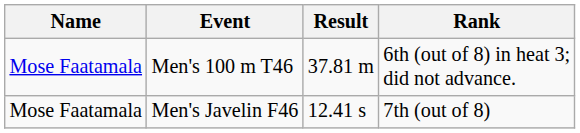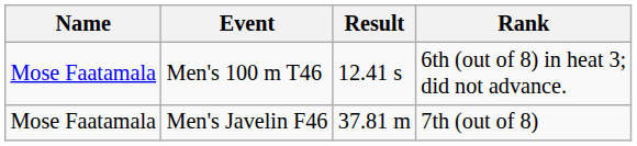Men's 100 m T46 | Result: 37.81 m -> 12.41 s
Men's Javelin F46 | Result: 12.41 s -> 37.81 m
